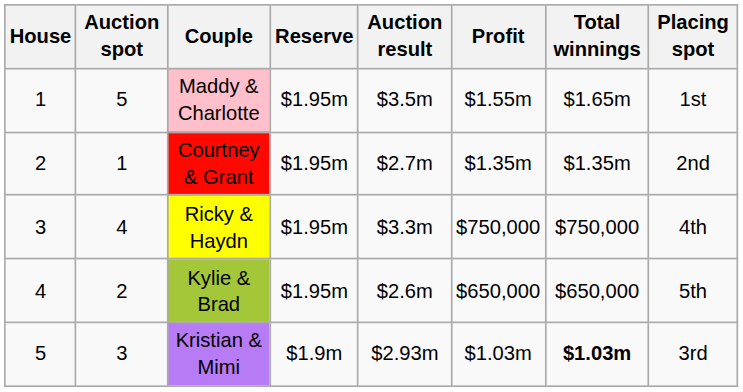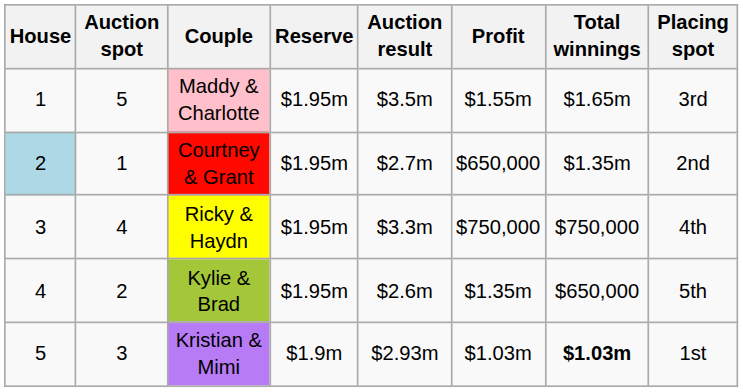Maddy & Charlotte | Placing spot: 1st -> 3rd
Courtney & Grant | House: no background -> lightblue background
Courtney & Grant | Profit: $1.35m -> $650,000
Kylie & Brad | Profit: $650,000 -> $1.35m
Kristian & Mimi | Placing spot: 3rd -> 1st
